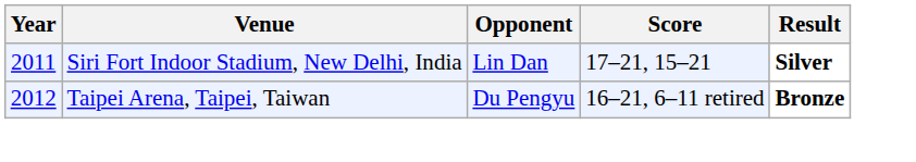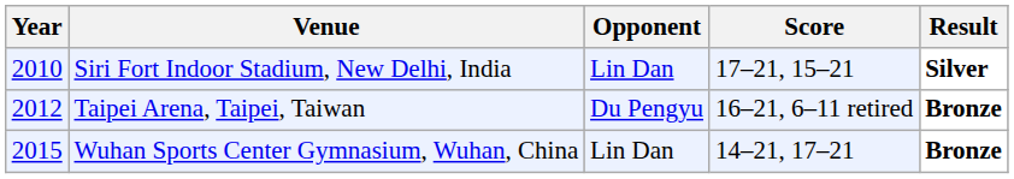Siri Fort Indoor Stadium, New Delhi, India | Year: 2011 -> 2010
+ row: 2015 | Wuhan Sports Center Gymnasium, Wuhan, China | Lin Dan | 14–21, 17–21 | Bronze
